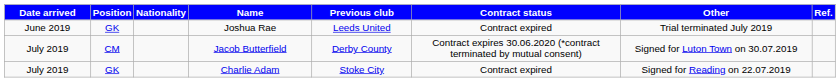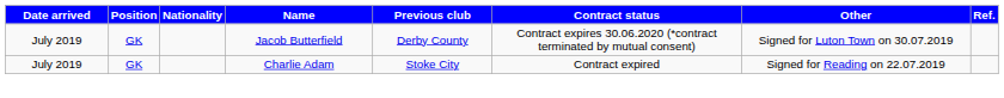- row: June 2019 | GK | Joshua Rae | Leeds United | Contract expired | Trial terminated July 2019
Jacob Butterfield | Position: CM -> GK
